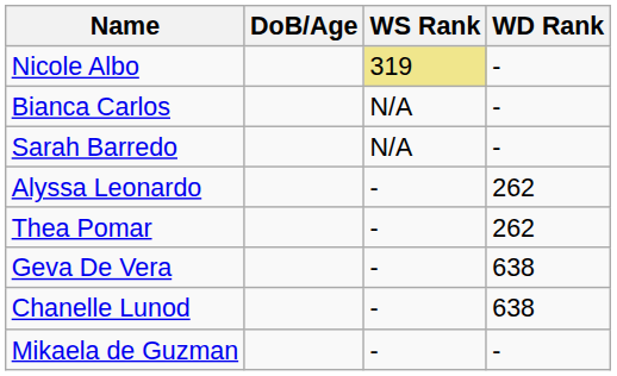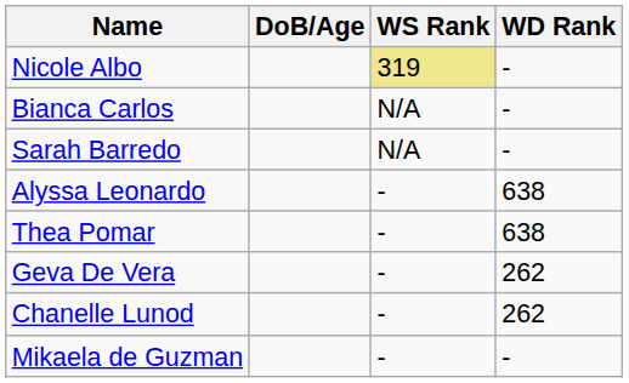Alyssa Leonardo | WD Rank: 262 -> 638
Thea Pomar | WD Rank: 262 -> 638
Geva De Vera | WD Rank: 638 -> 262
Chanelle Lunod | WD Rank: 638 -> 262
